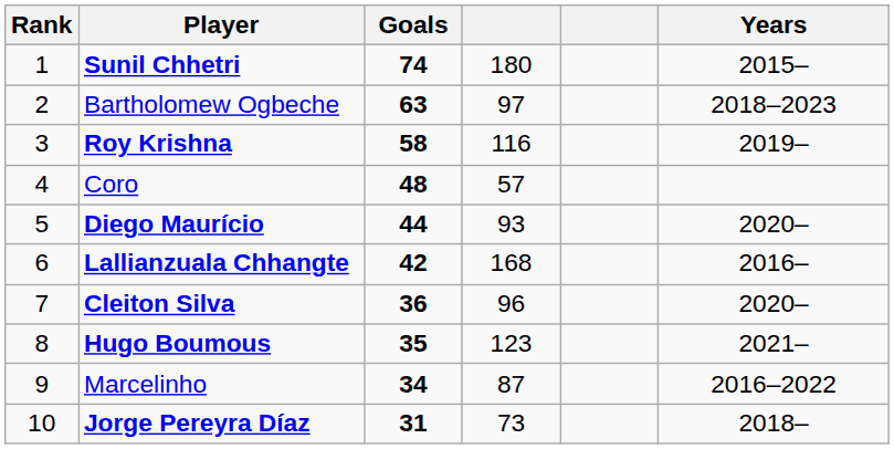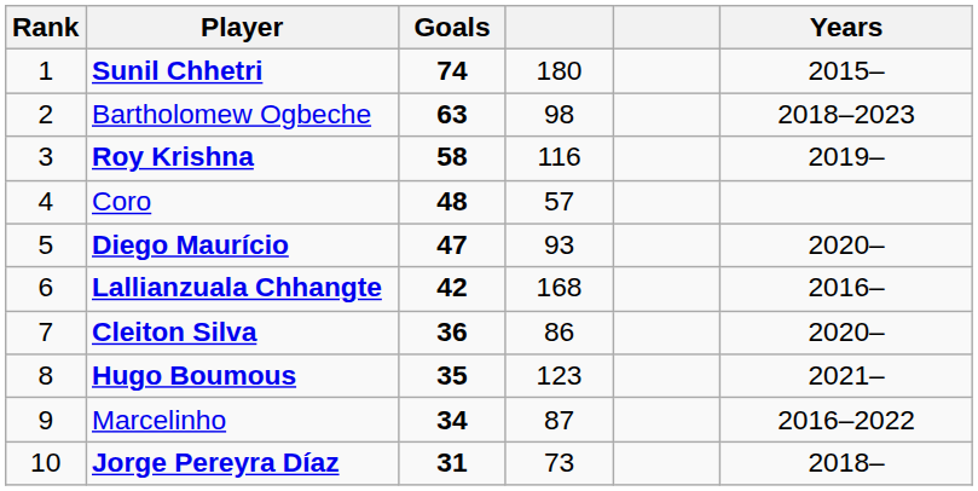Bartholomew Ogbeche | column 4: 97 -> 98
Diego Maurício | Goals: 44 -> 47
Cleiton Silva | column 4: 96 -> 86
